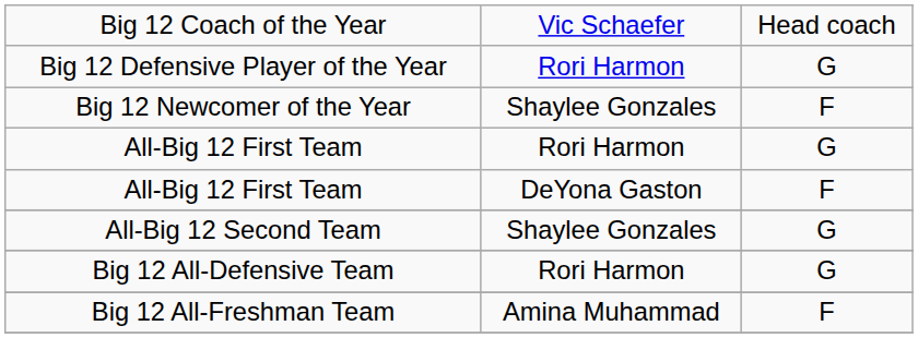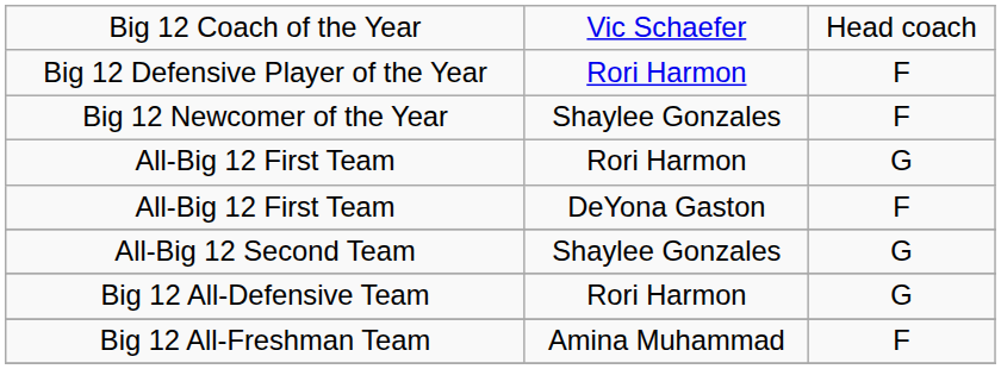Big 12 Defensive Player of the Year | column 3: G -> F
